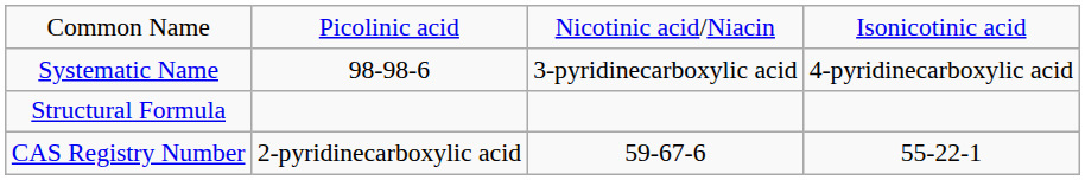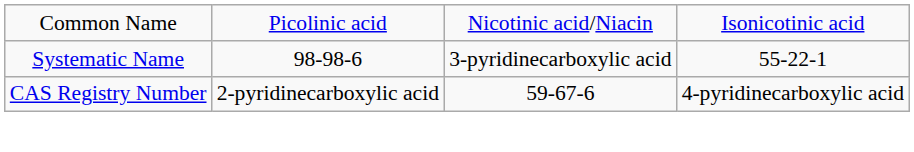Systematic Name | column 4: 4-pyridinecarboxylic acid -> 55-22-1
- row: Structural Formula
CAS Registry Number | column 4: 55-22-1 -> 4-pyridinecarboxylic acid
